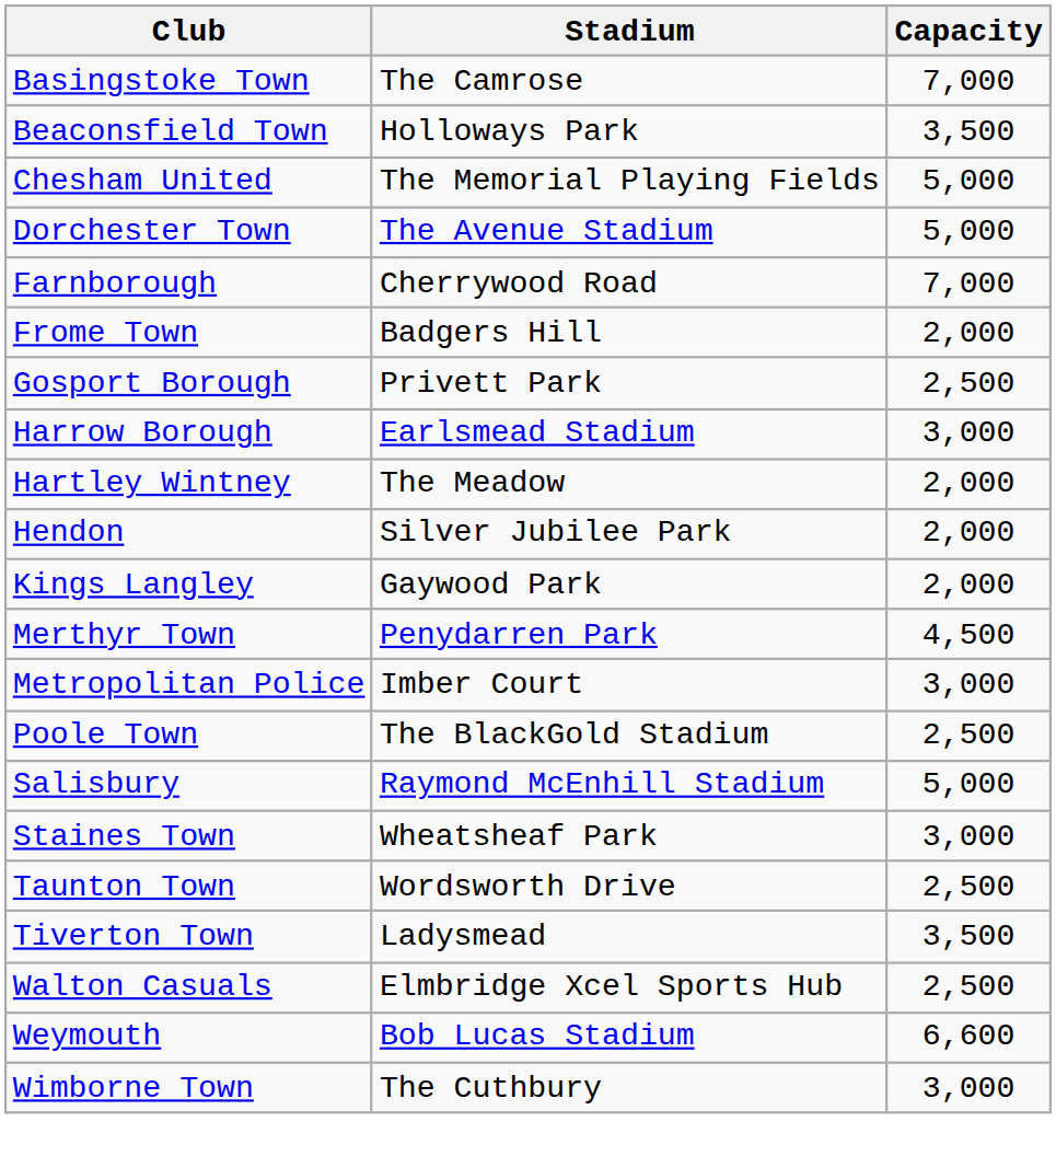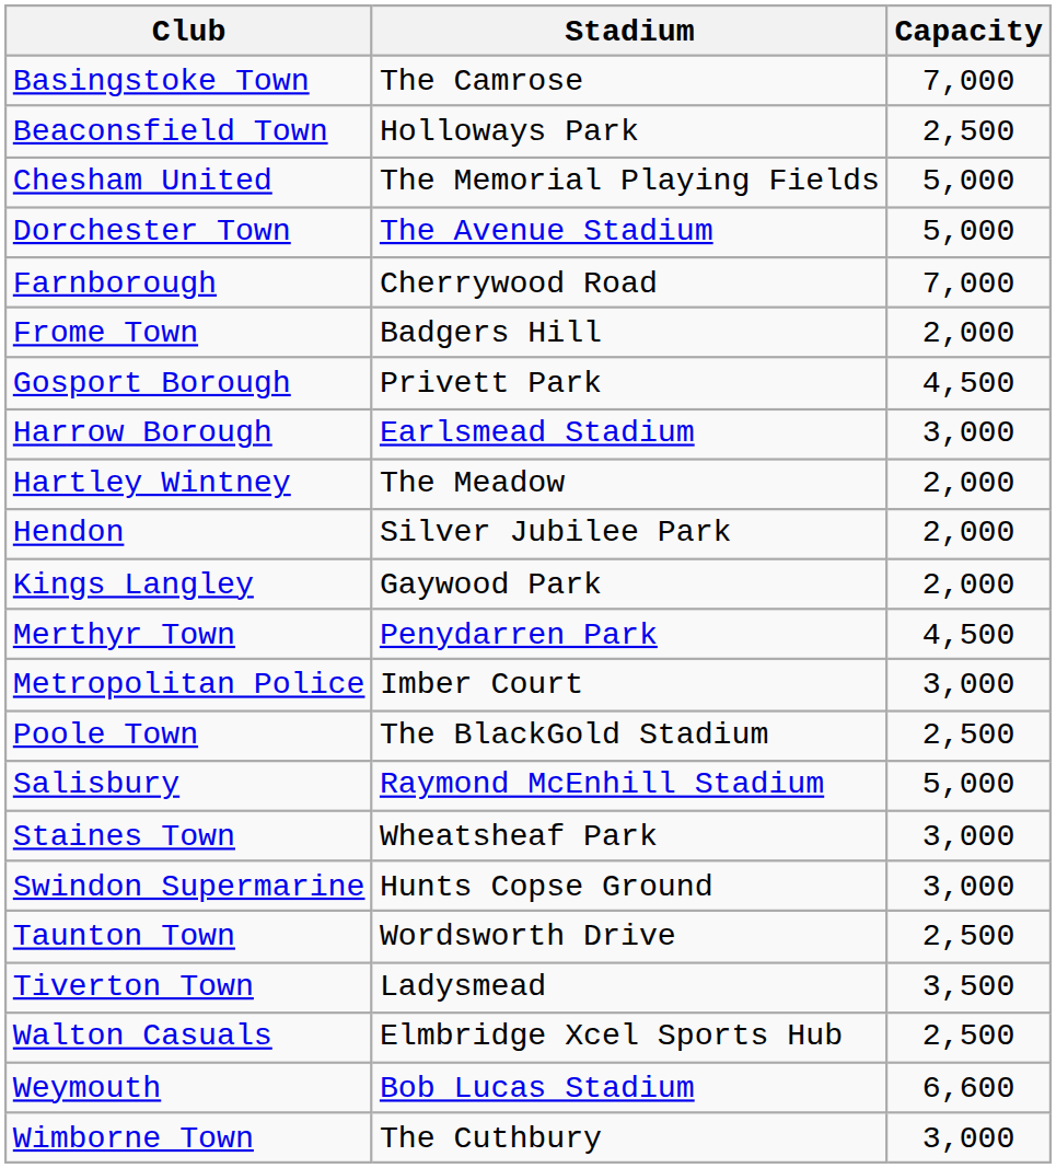Beaconsfield Town | Capacity: 3,500 -> 2,500
Gosport Borough | Capacity: 2,500 -> 4,500
+ row: Swindon Supermarine | Hunts Copse Ground | 3,000
